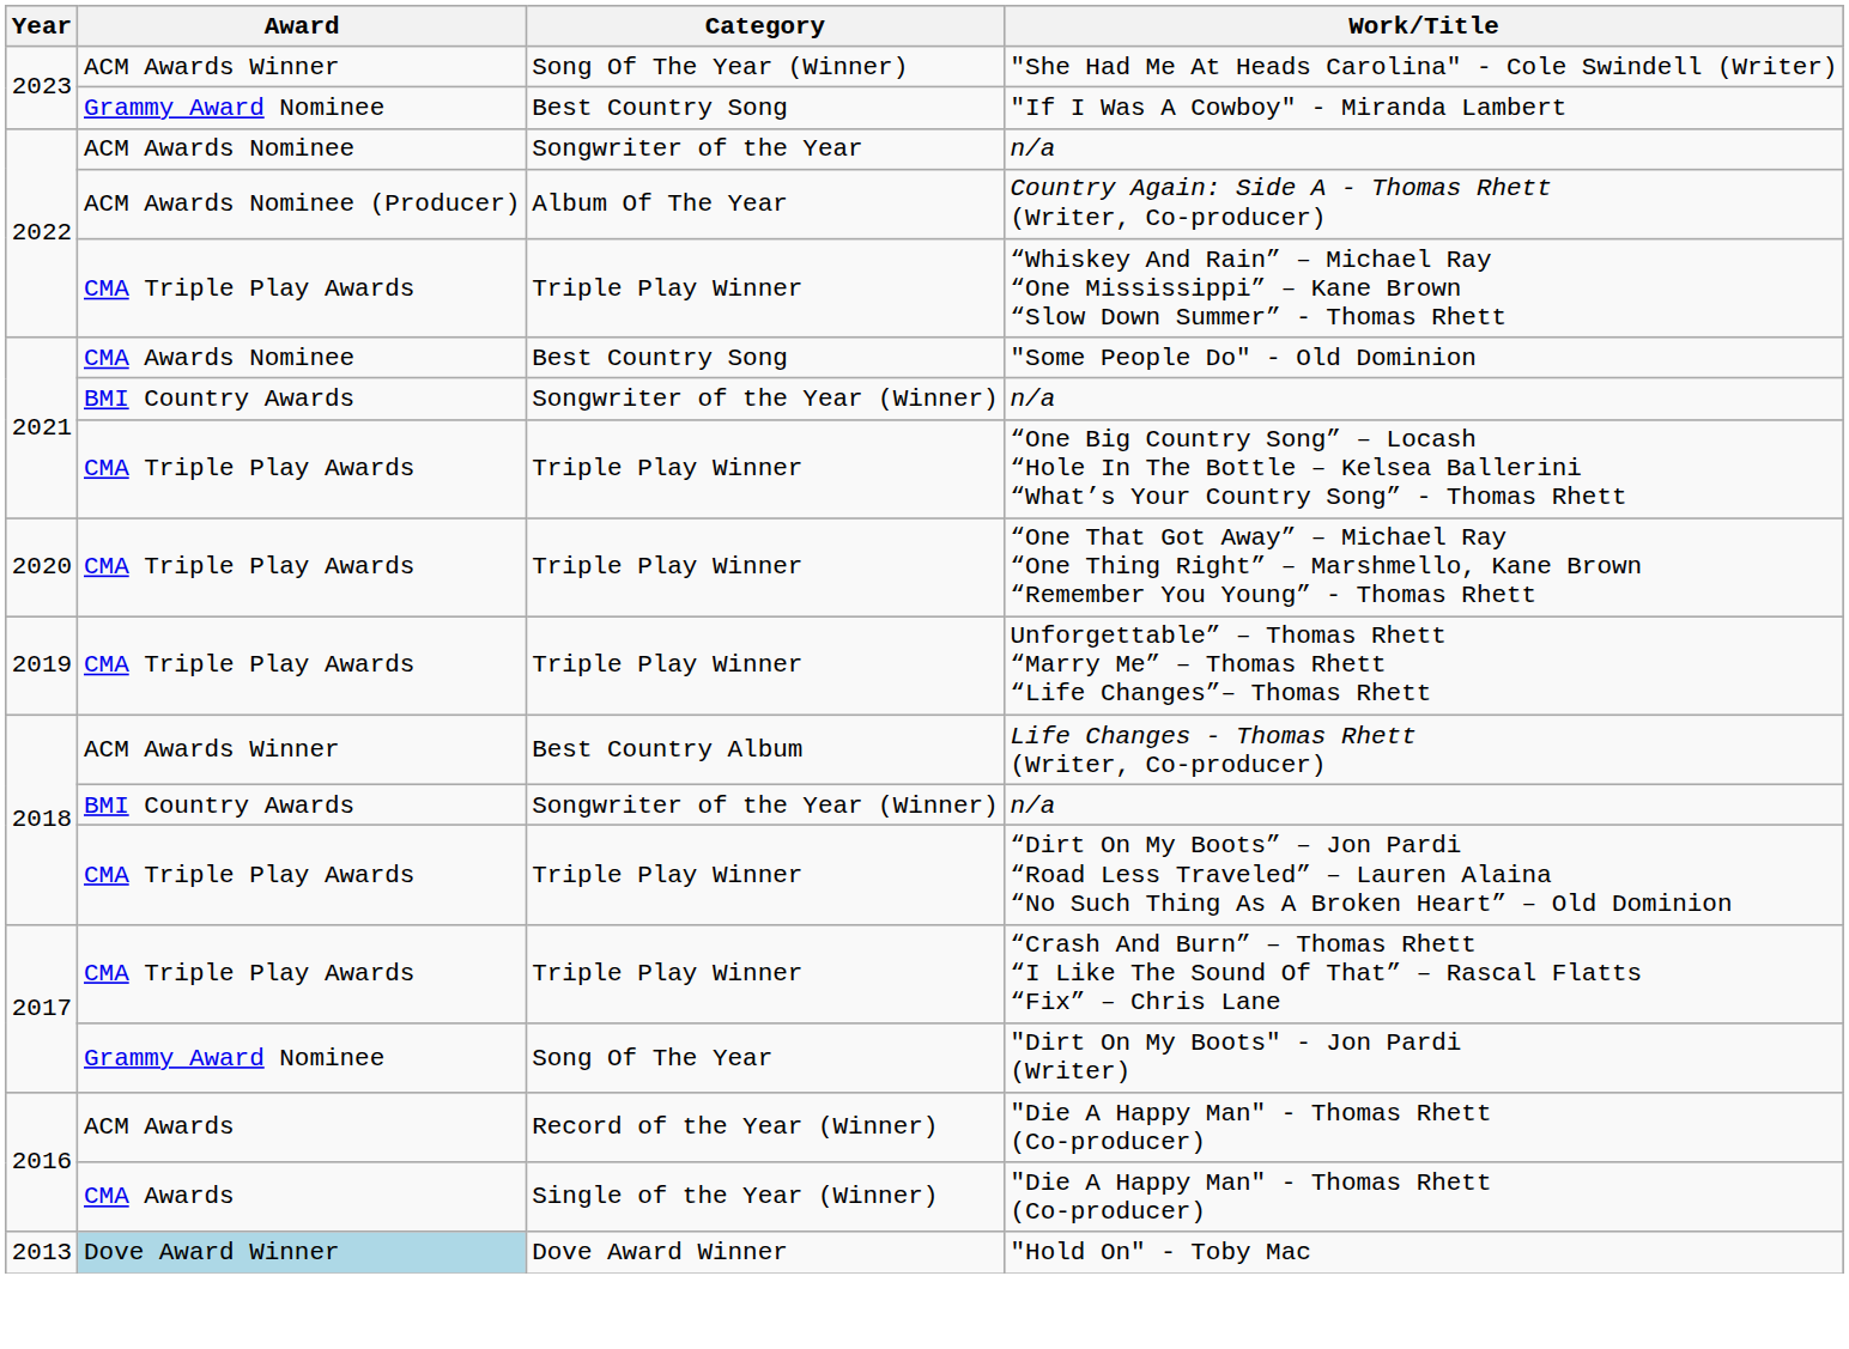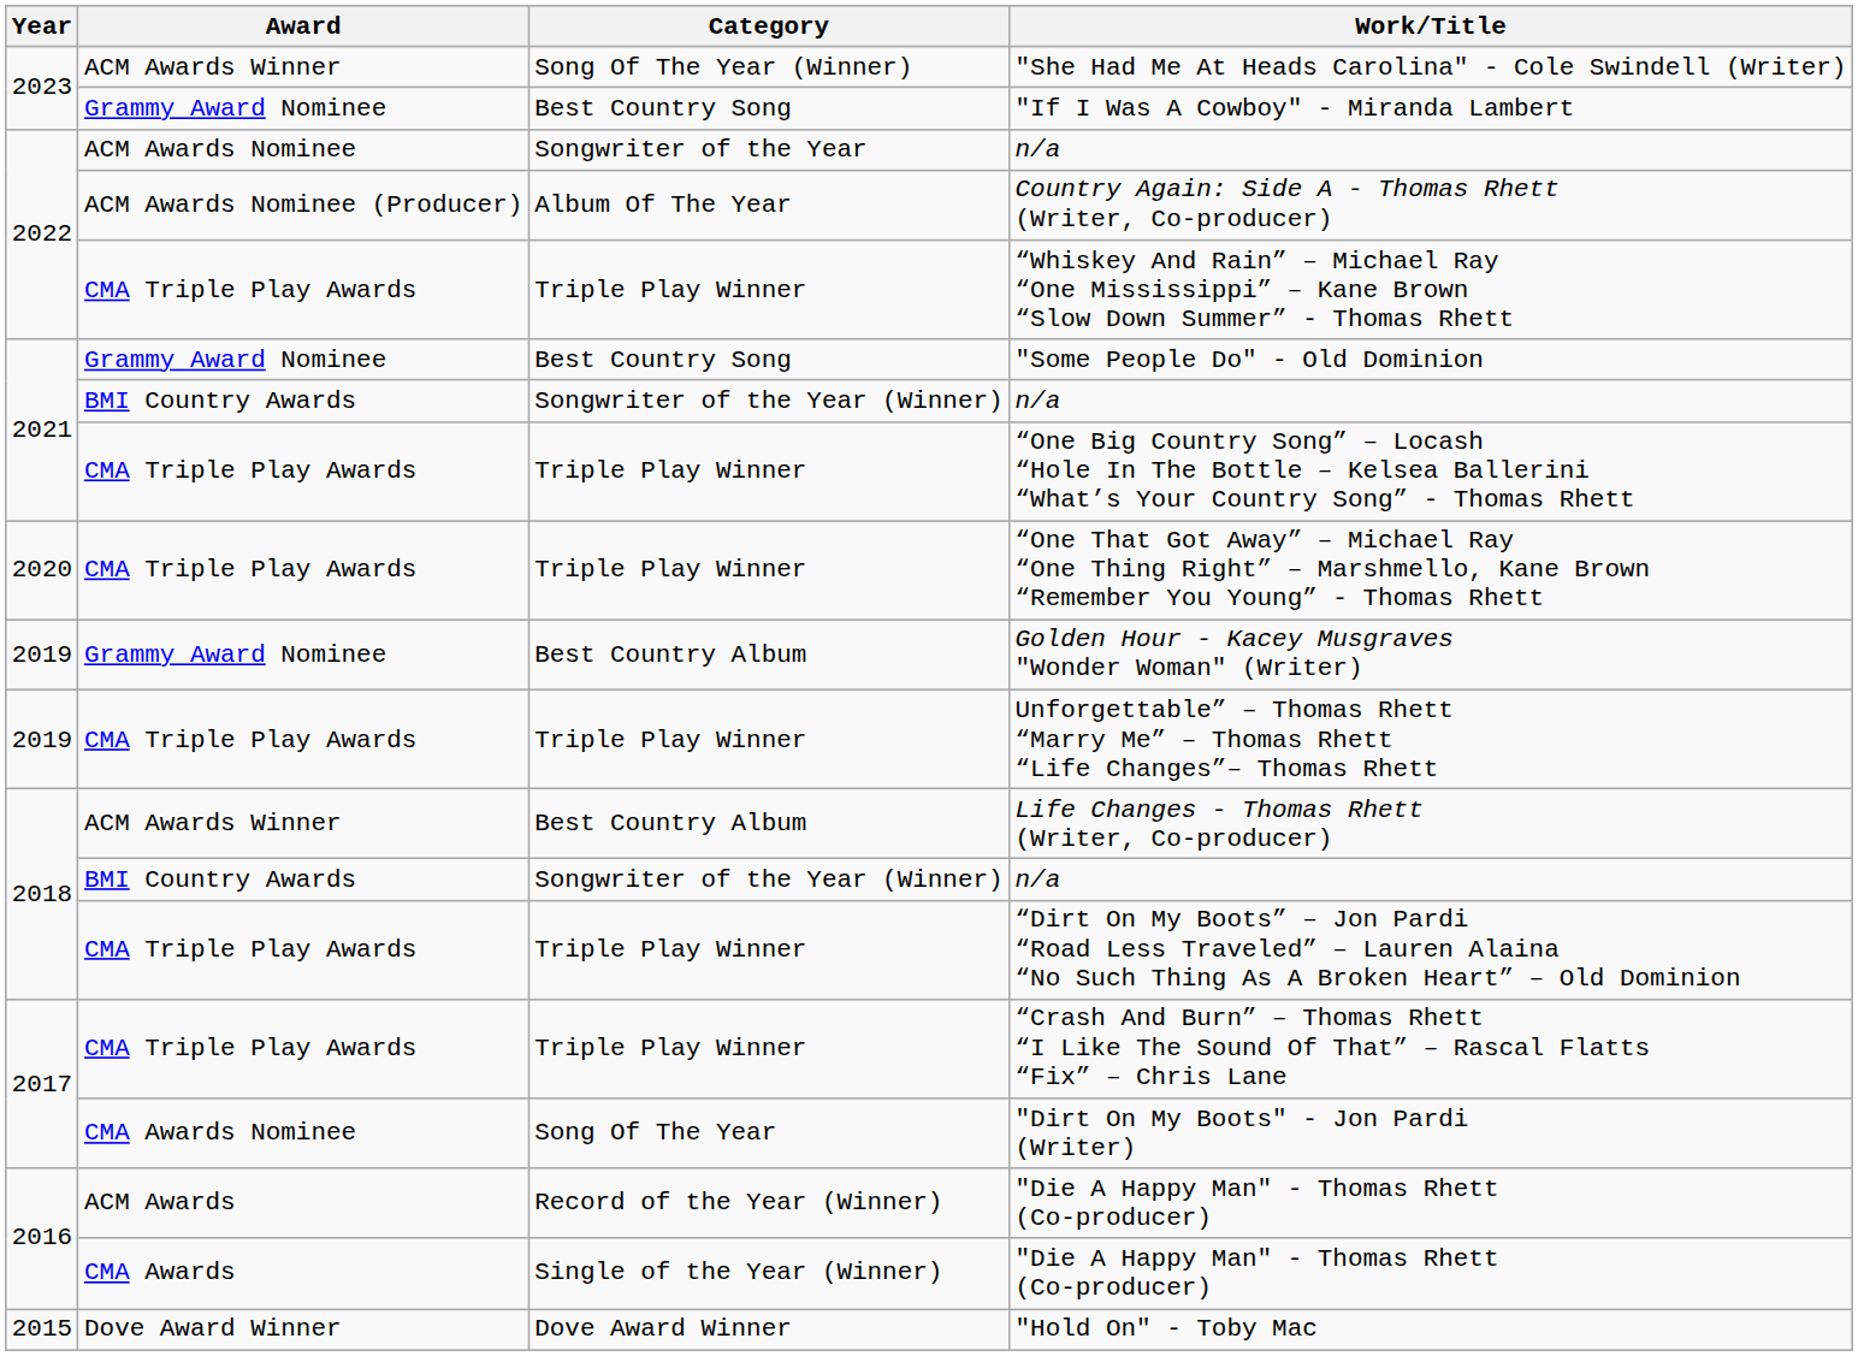"Some People Do" - Old Dominion | Award: CMA Awards Nominee -> Grammy Award Nominee
+ row: 2019 | Grammy Award Nominee | Best Country Album | Golden Hour - Kacey Musgraves "Wonder Woman" (Writer)
"Dirt On My Boots" - Jon Pardi (Writer) | Award: Grammy Award Nominee -> CMA Awards Nominee
"Hold On" - Toby Mac | Year: 2013 -> 2015
"Hold On" - Toby Mac | Award: lightblue background -> no background
